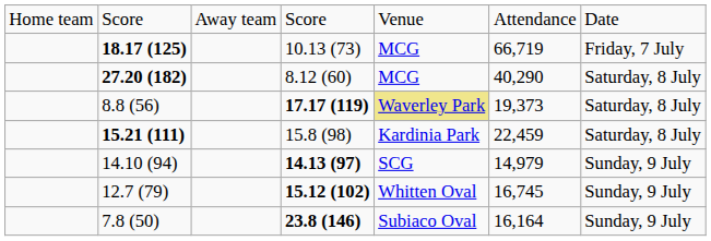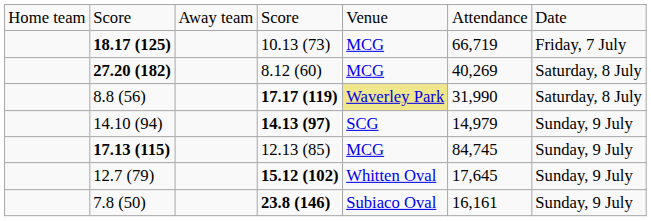27.20 (182) | column 6: 40,290 -> 40,269
8.8 (56) | column 6: 19,373 -> 31,990
- row: 15.21 (111) | 15.8 (98) | Kardinia Park | 22,459 | Saturday, 8 July
+ row: 17.13 (115) | 12.13 (85) | MCG | 84,745 | Sunday, 9 July
12.7 (79) | column 6: 16,745 -> 17,645
7.8 (50) | column 6: 16,164 -> 16,161
